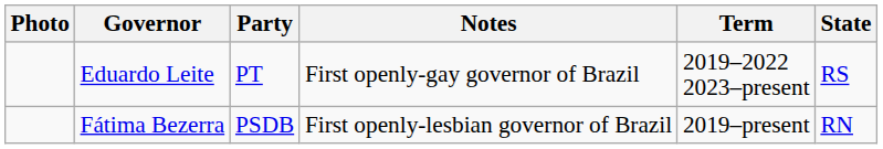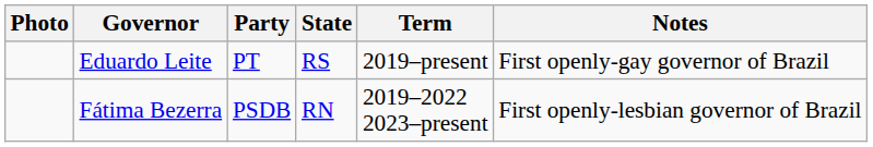columns swapped: State <-> Notes
Eduardo Leite | Term: 2019–2022 2023–present -> 2019–present
Fátima Bezerra | Term: 2019–present -> 2019–2022 2023–present
